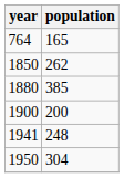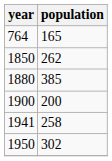1941 | population: 248 -> 258
1950 | population: 304 -> 302
